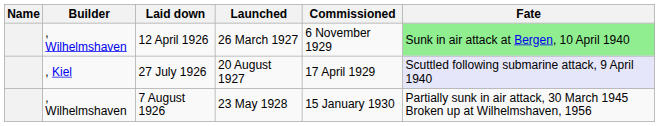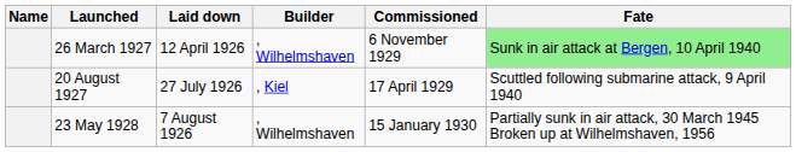columns swapped: Builder <-> Launched
27 July 1926 | Fate: lavender background -> no background
